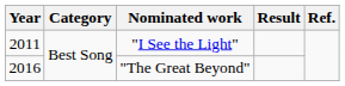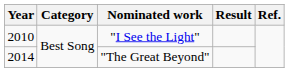"I See the Light" | Year: 2011 -> 2010
"The Great Beyond" | Year: 2016 -> 2014
